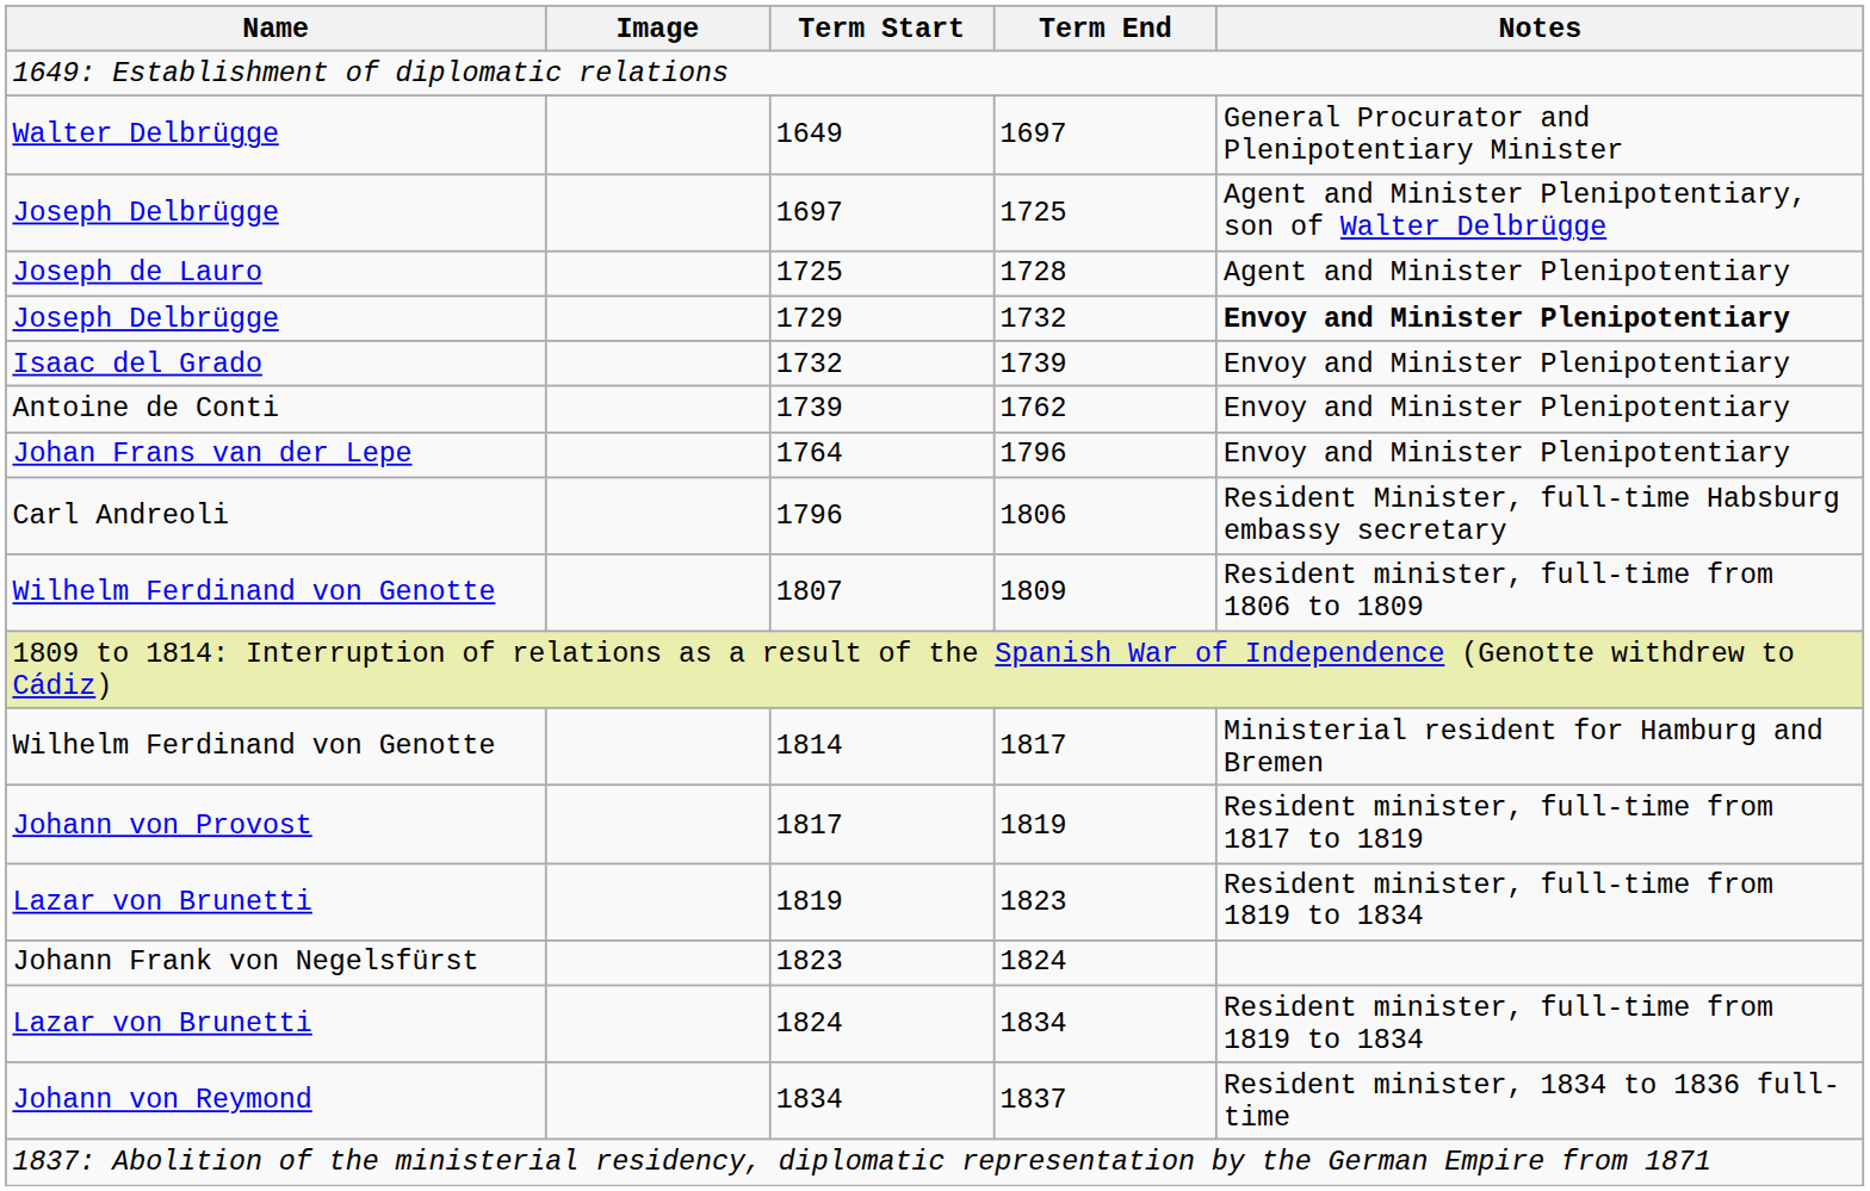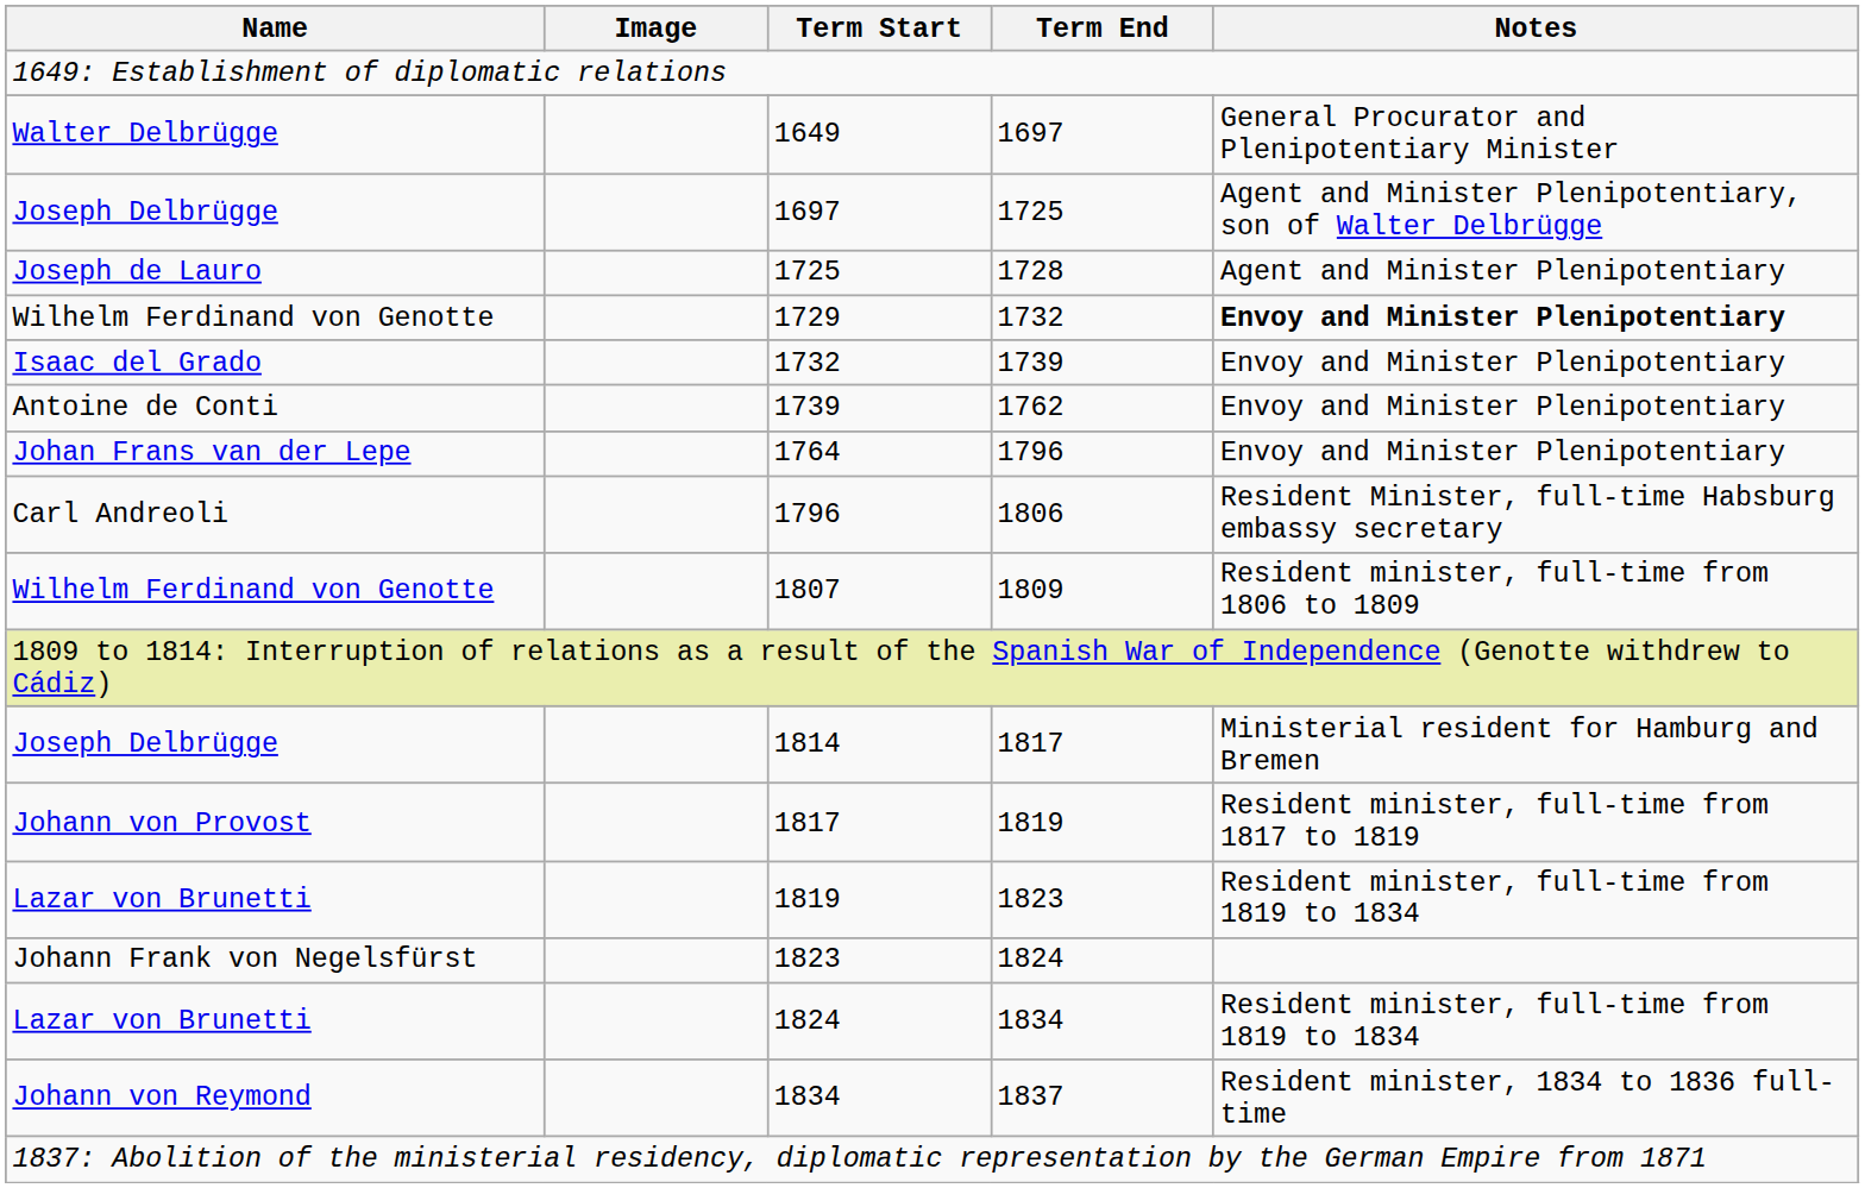1729 | Name: Joseph Delbrügge -> Wilhelm Ferdinand von Genotte
1814 | Name: Wilhelm Ferdinand von Genotte -> Joseph Delbrügge
